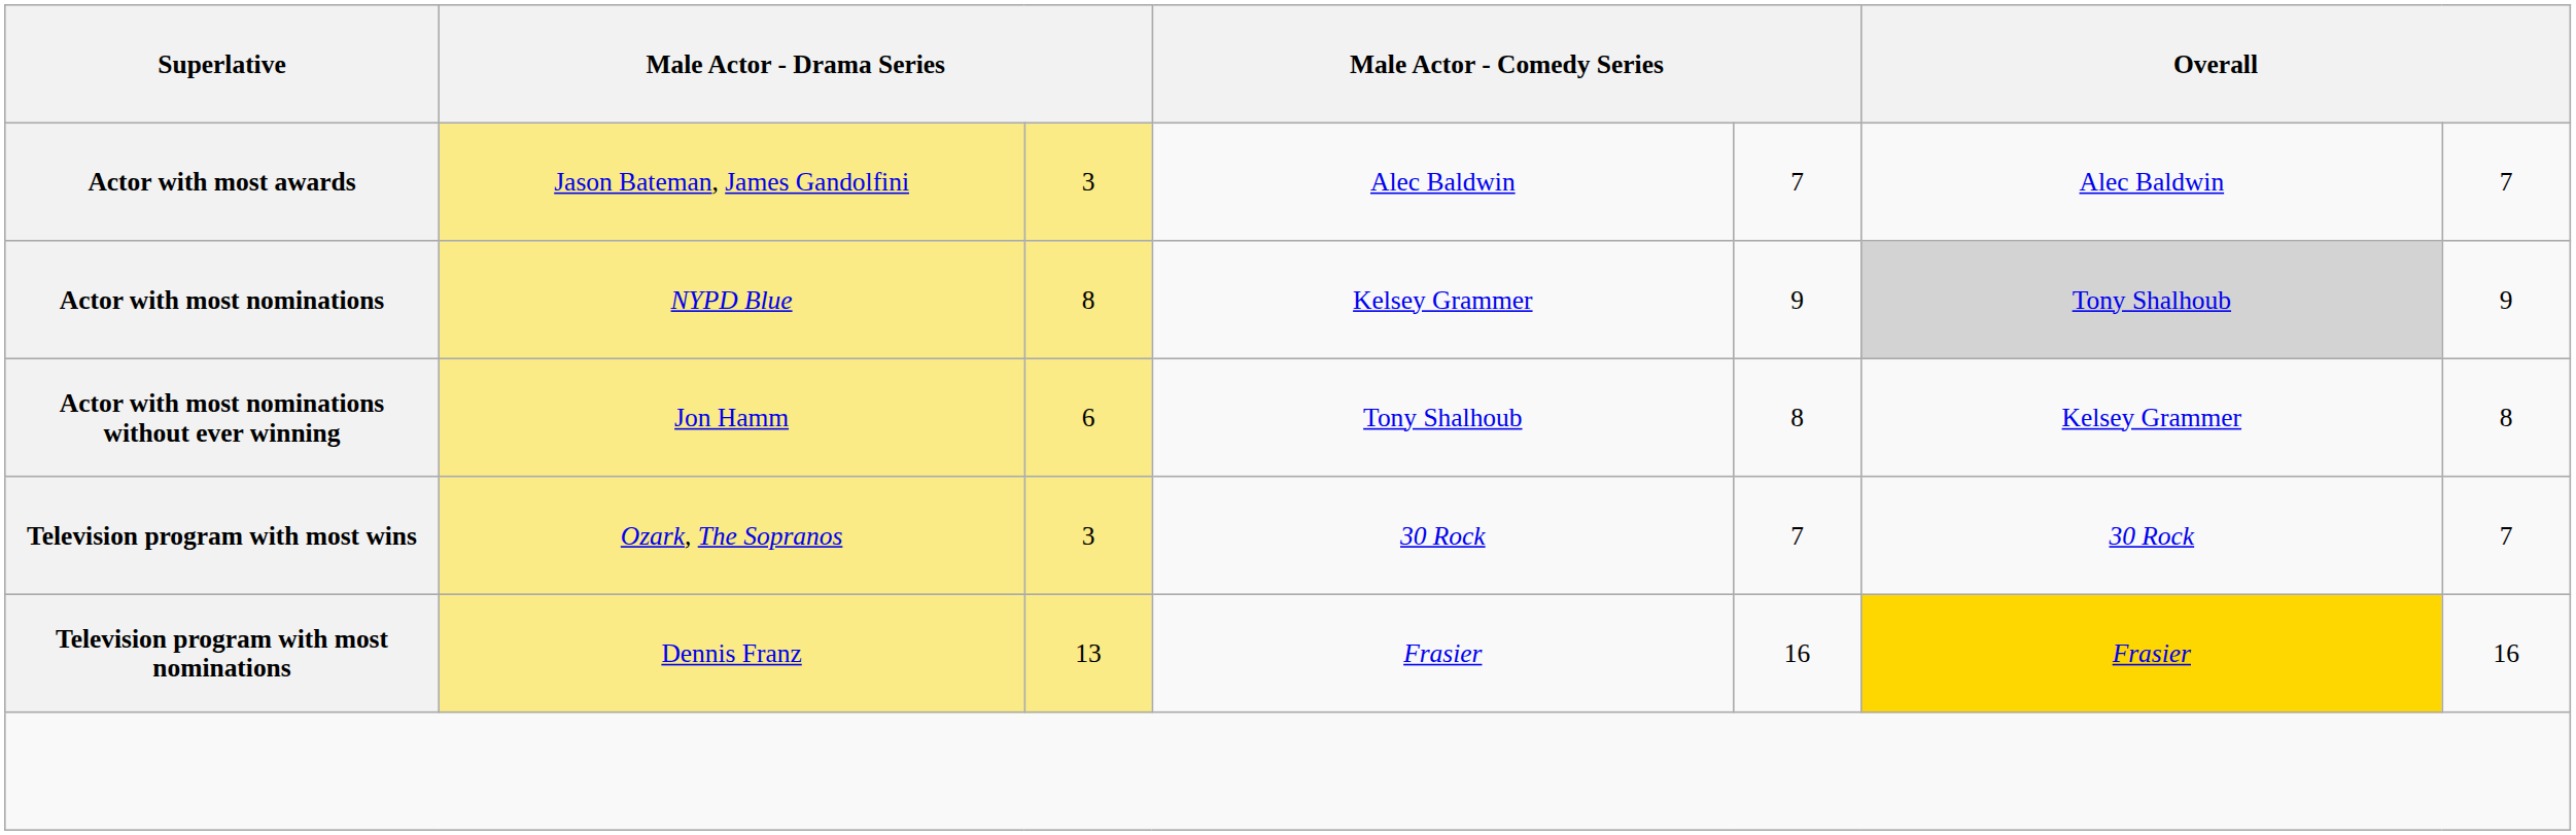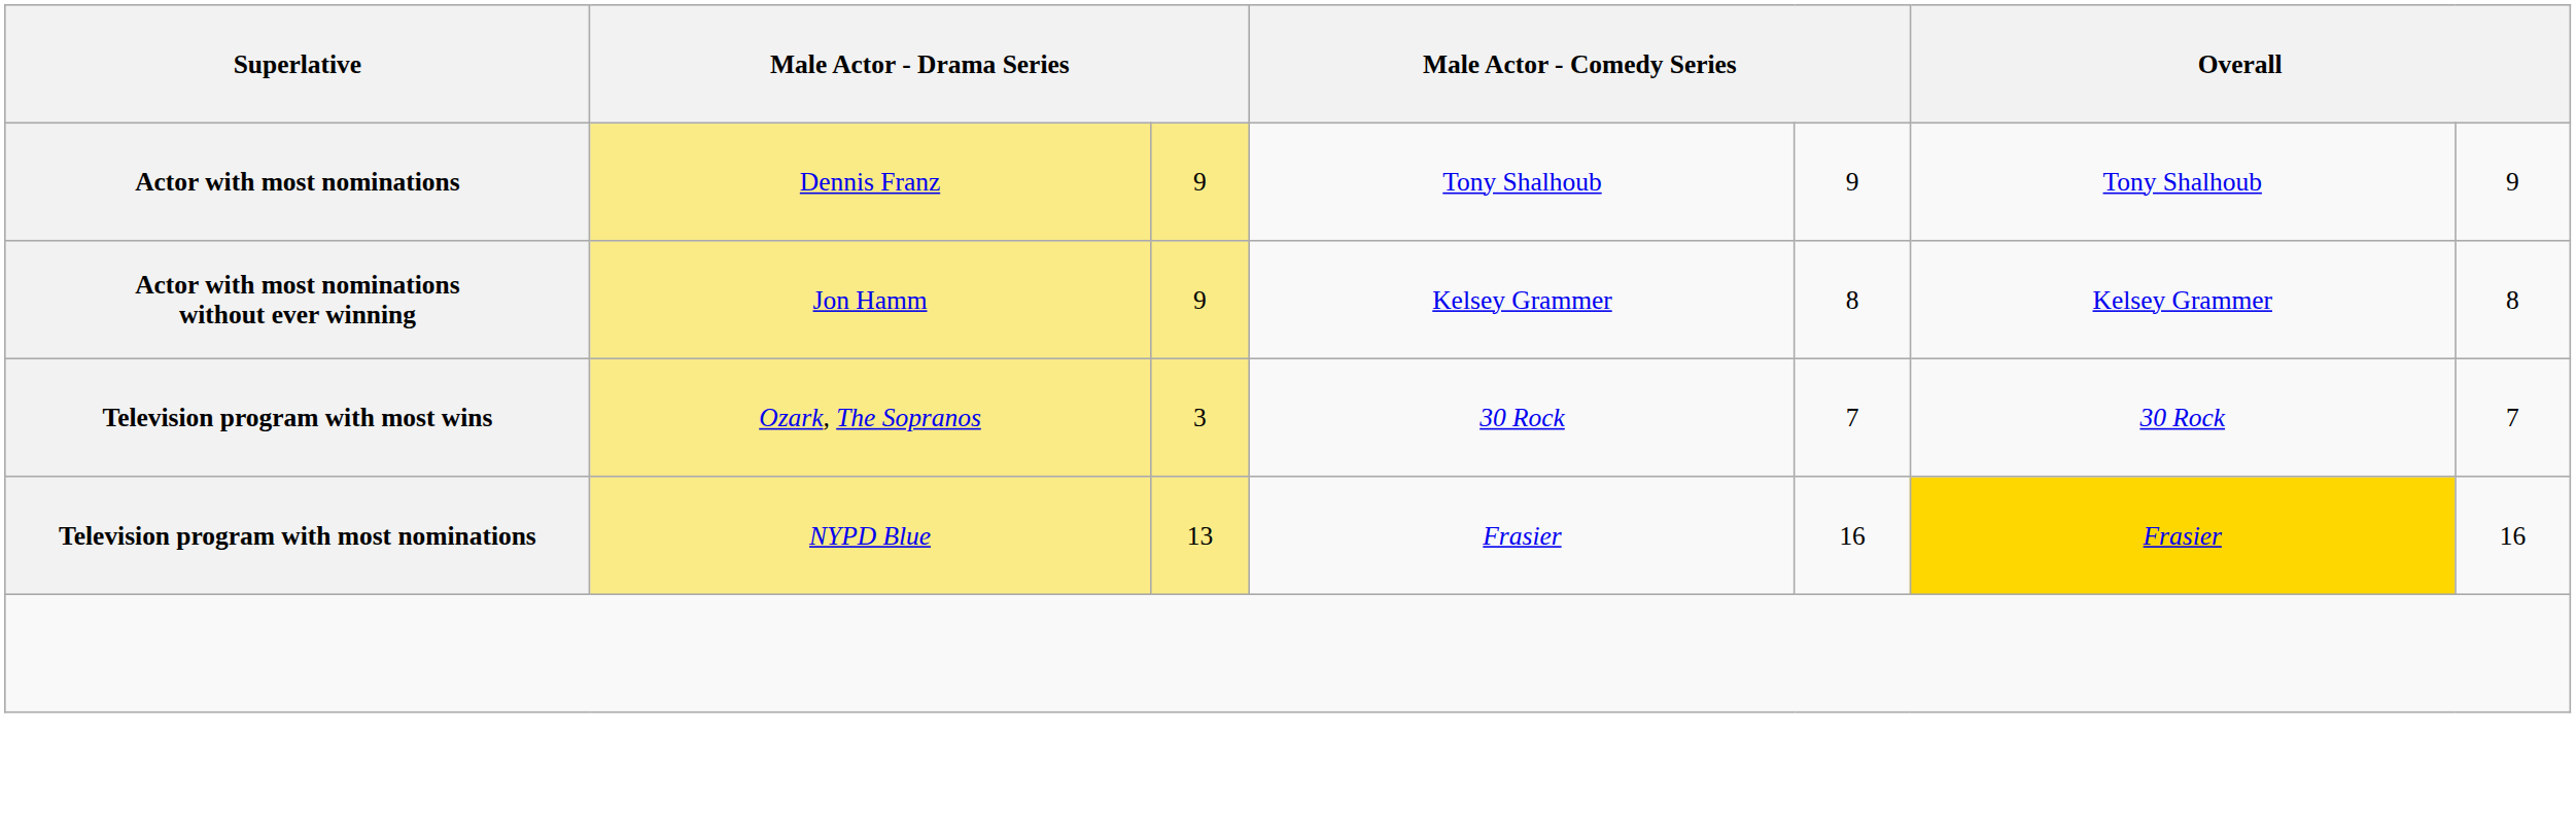- row: Actor with most awards | Jason Bateman, James Gandolfini | 3 | Alec Baldwin | 7 | Alec Baldwin | 7
Actor with most nominations | column 2: NYPD Blue -> Dennis Franz
Actor with most nominations | column 3: 8 -> 9
Actor with most nominations | column 4: Kelsey Grammer -> Tony Shalhoub
Actor with most nominations | column 6: lightgrey background -> no background
Actor with most nominations without ever winning | column 3: 6 -> 9
Actor with most nominations without ever winning | column 4: Tony Shalhoub -> Kelsey Grammer
Television program with most nominations | column 2: Dennis Franz -> NYPD Blue
